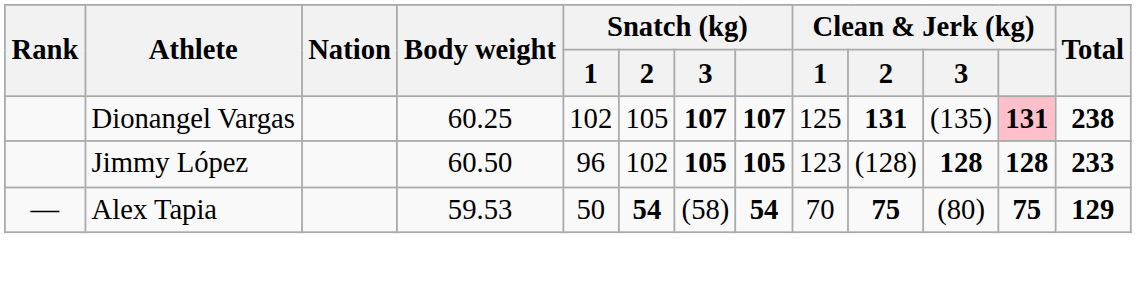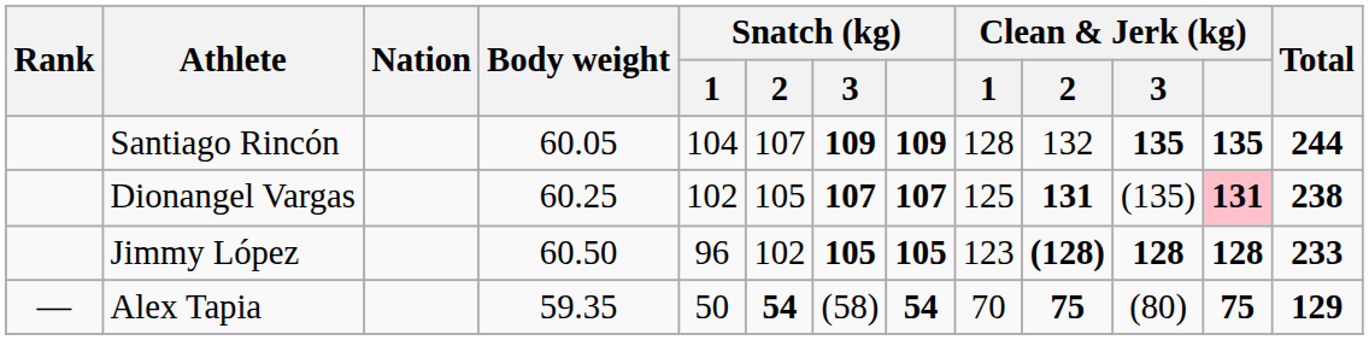+ row: Santiago Rincón | 60.05 | 104 | 107 | 109 | 109 | 128 | 132 | 135 | 135 | 244
Jimmy López | Clean & Jerk (kg) / 2: normal -> bold
Alex Tapia | Body weight: 59.53 -> 59.35
